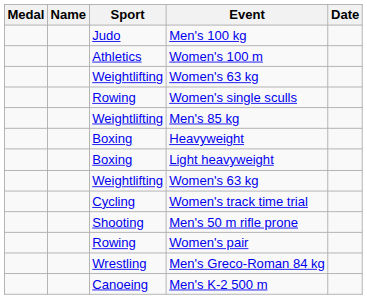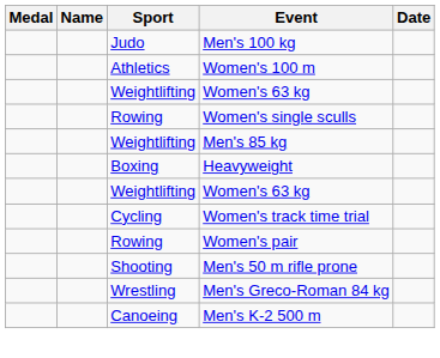- row: Boxing | Light heavyweight
rows swapped: Men's 50 m rifle prone <-> Women's pair
